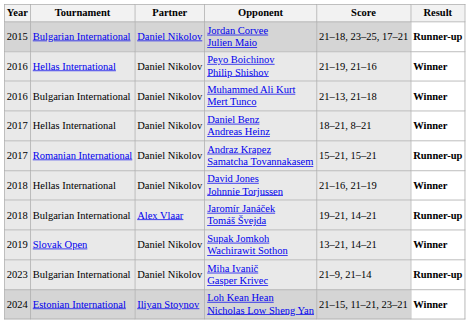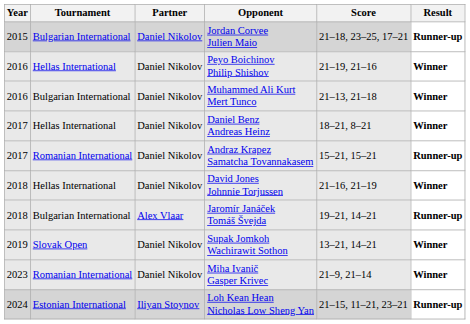Miha Ivanič Gasper Krivec | Tournament: Bulgarian International -> Romanian International
Miha Ivanič Gasper Krivec | Result: Runner-up -> Winner
Loh Kean Hean Nicholas Low Sheng Yan | Result: Winner -> Runner-up
